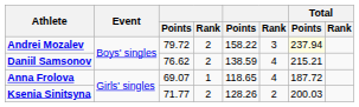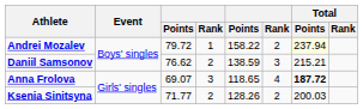Andrei Mozalev | column 4: 2 -> 1
Andrei Mozalev | column 6: 3 -> 2
Daniil Samsonov | column 6: 4 -> 3
Anna Frolova | column 4: 1 -> 3
Anna Frolova | Total / Points: normal -> bold
